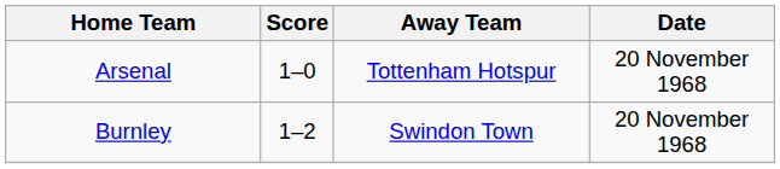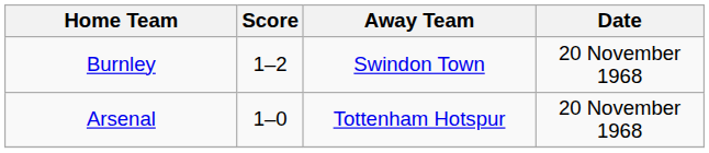rows swapped: Arsenal <-> Burnley
